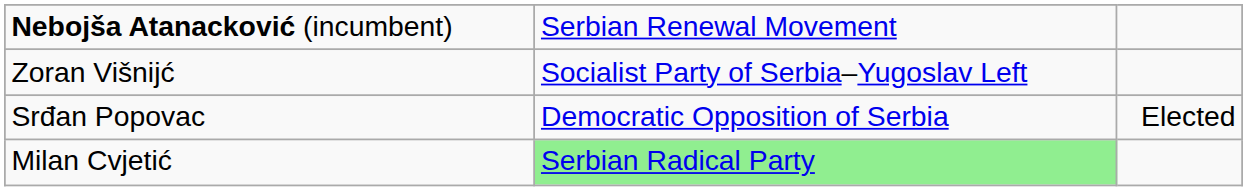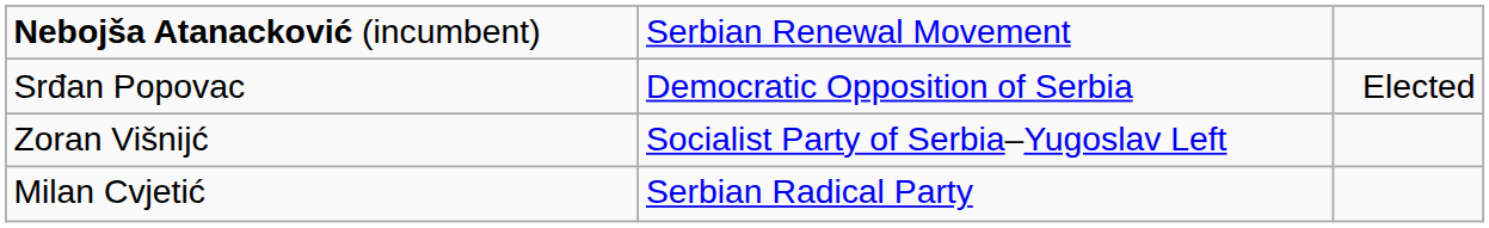rows swapped: Zoran Višnijć <-> Srđan Popovac
Milan Cvjetić | column 2: lightgreen background -> no background
